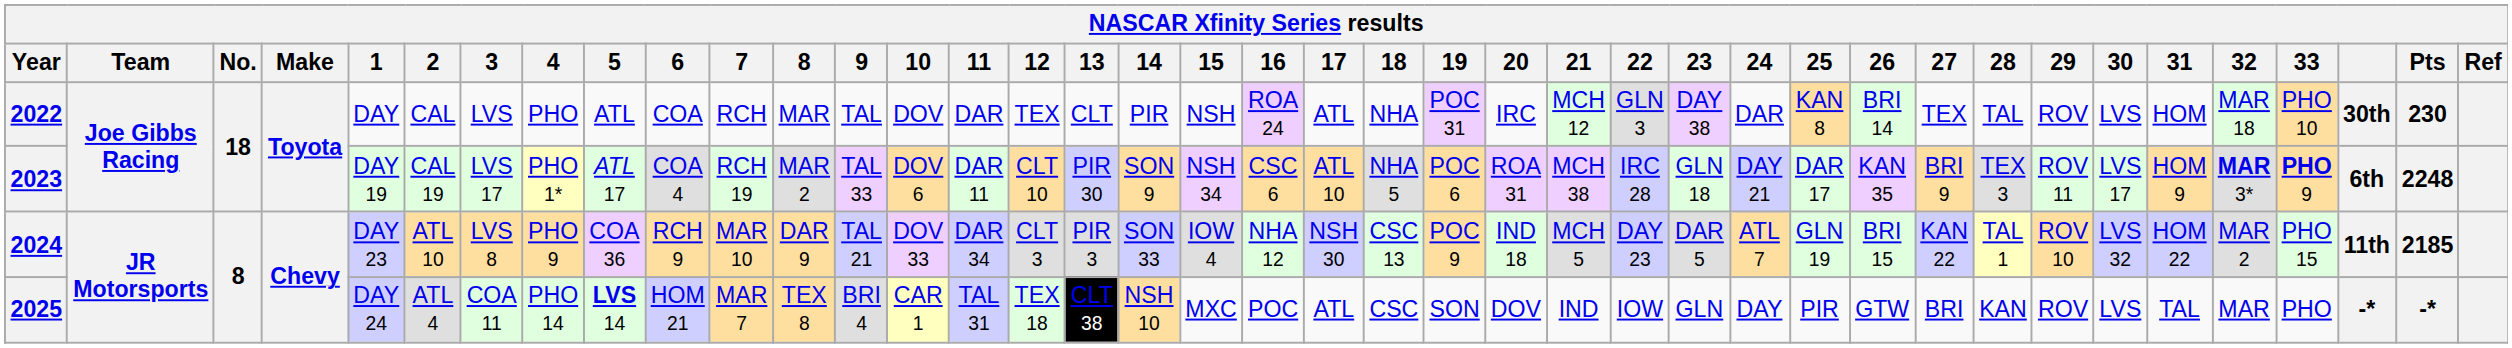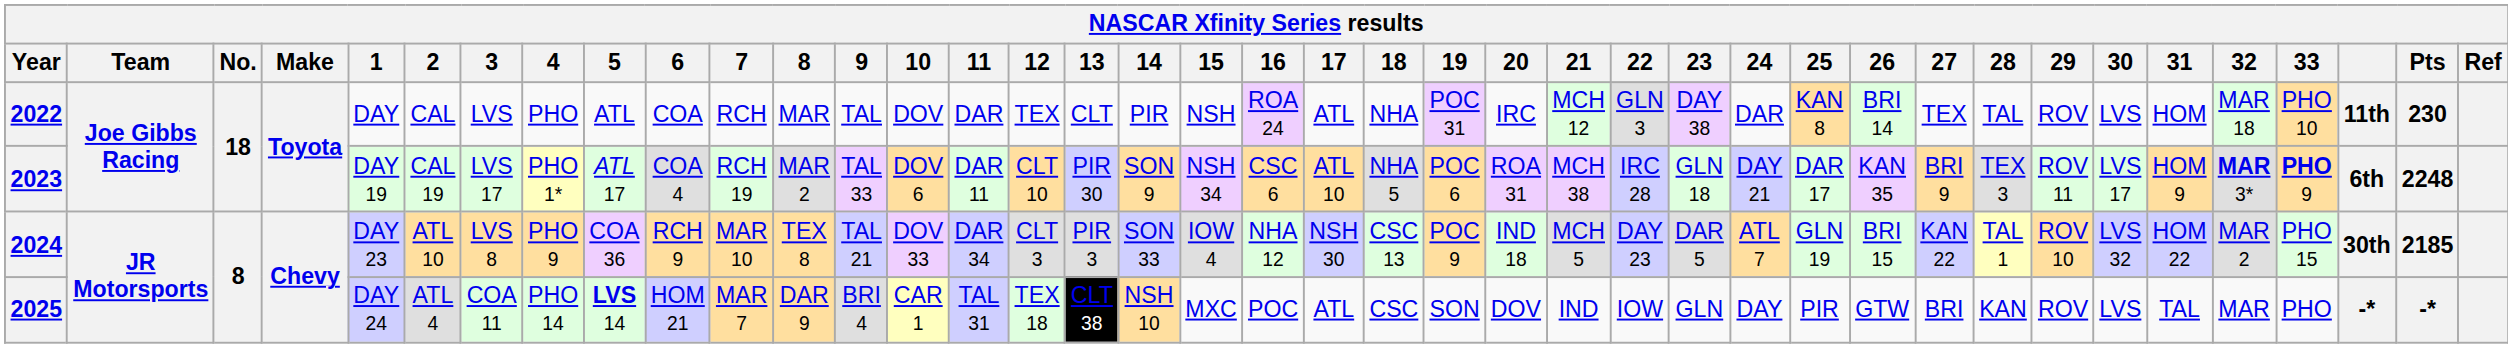2022 | column 38: 30th -> 11th
2024 | 8: DAR 9 -> TEX 8
2024 | column 38: 11th -> 30th
2025 | 8: TEX 8 -> DAR 9
